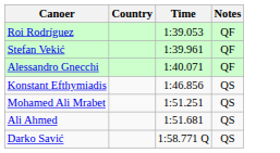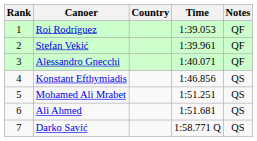+ column: Rank | 1 | 2 | 3 | 4 | 5 | 6 | 7
